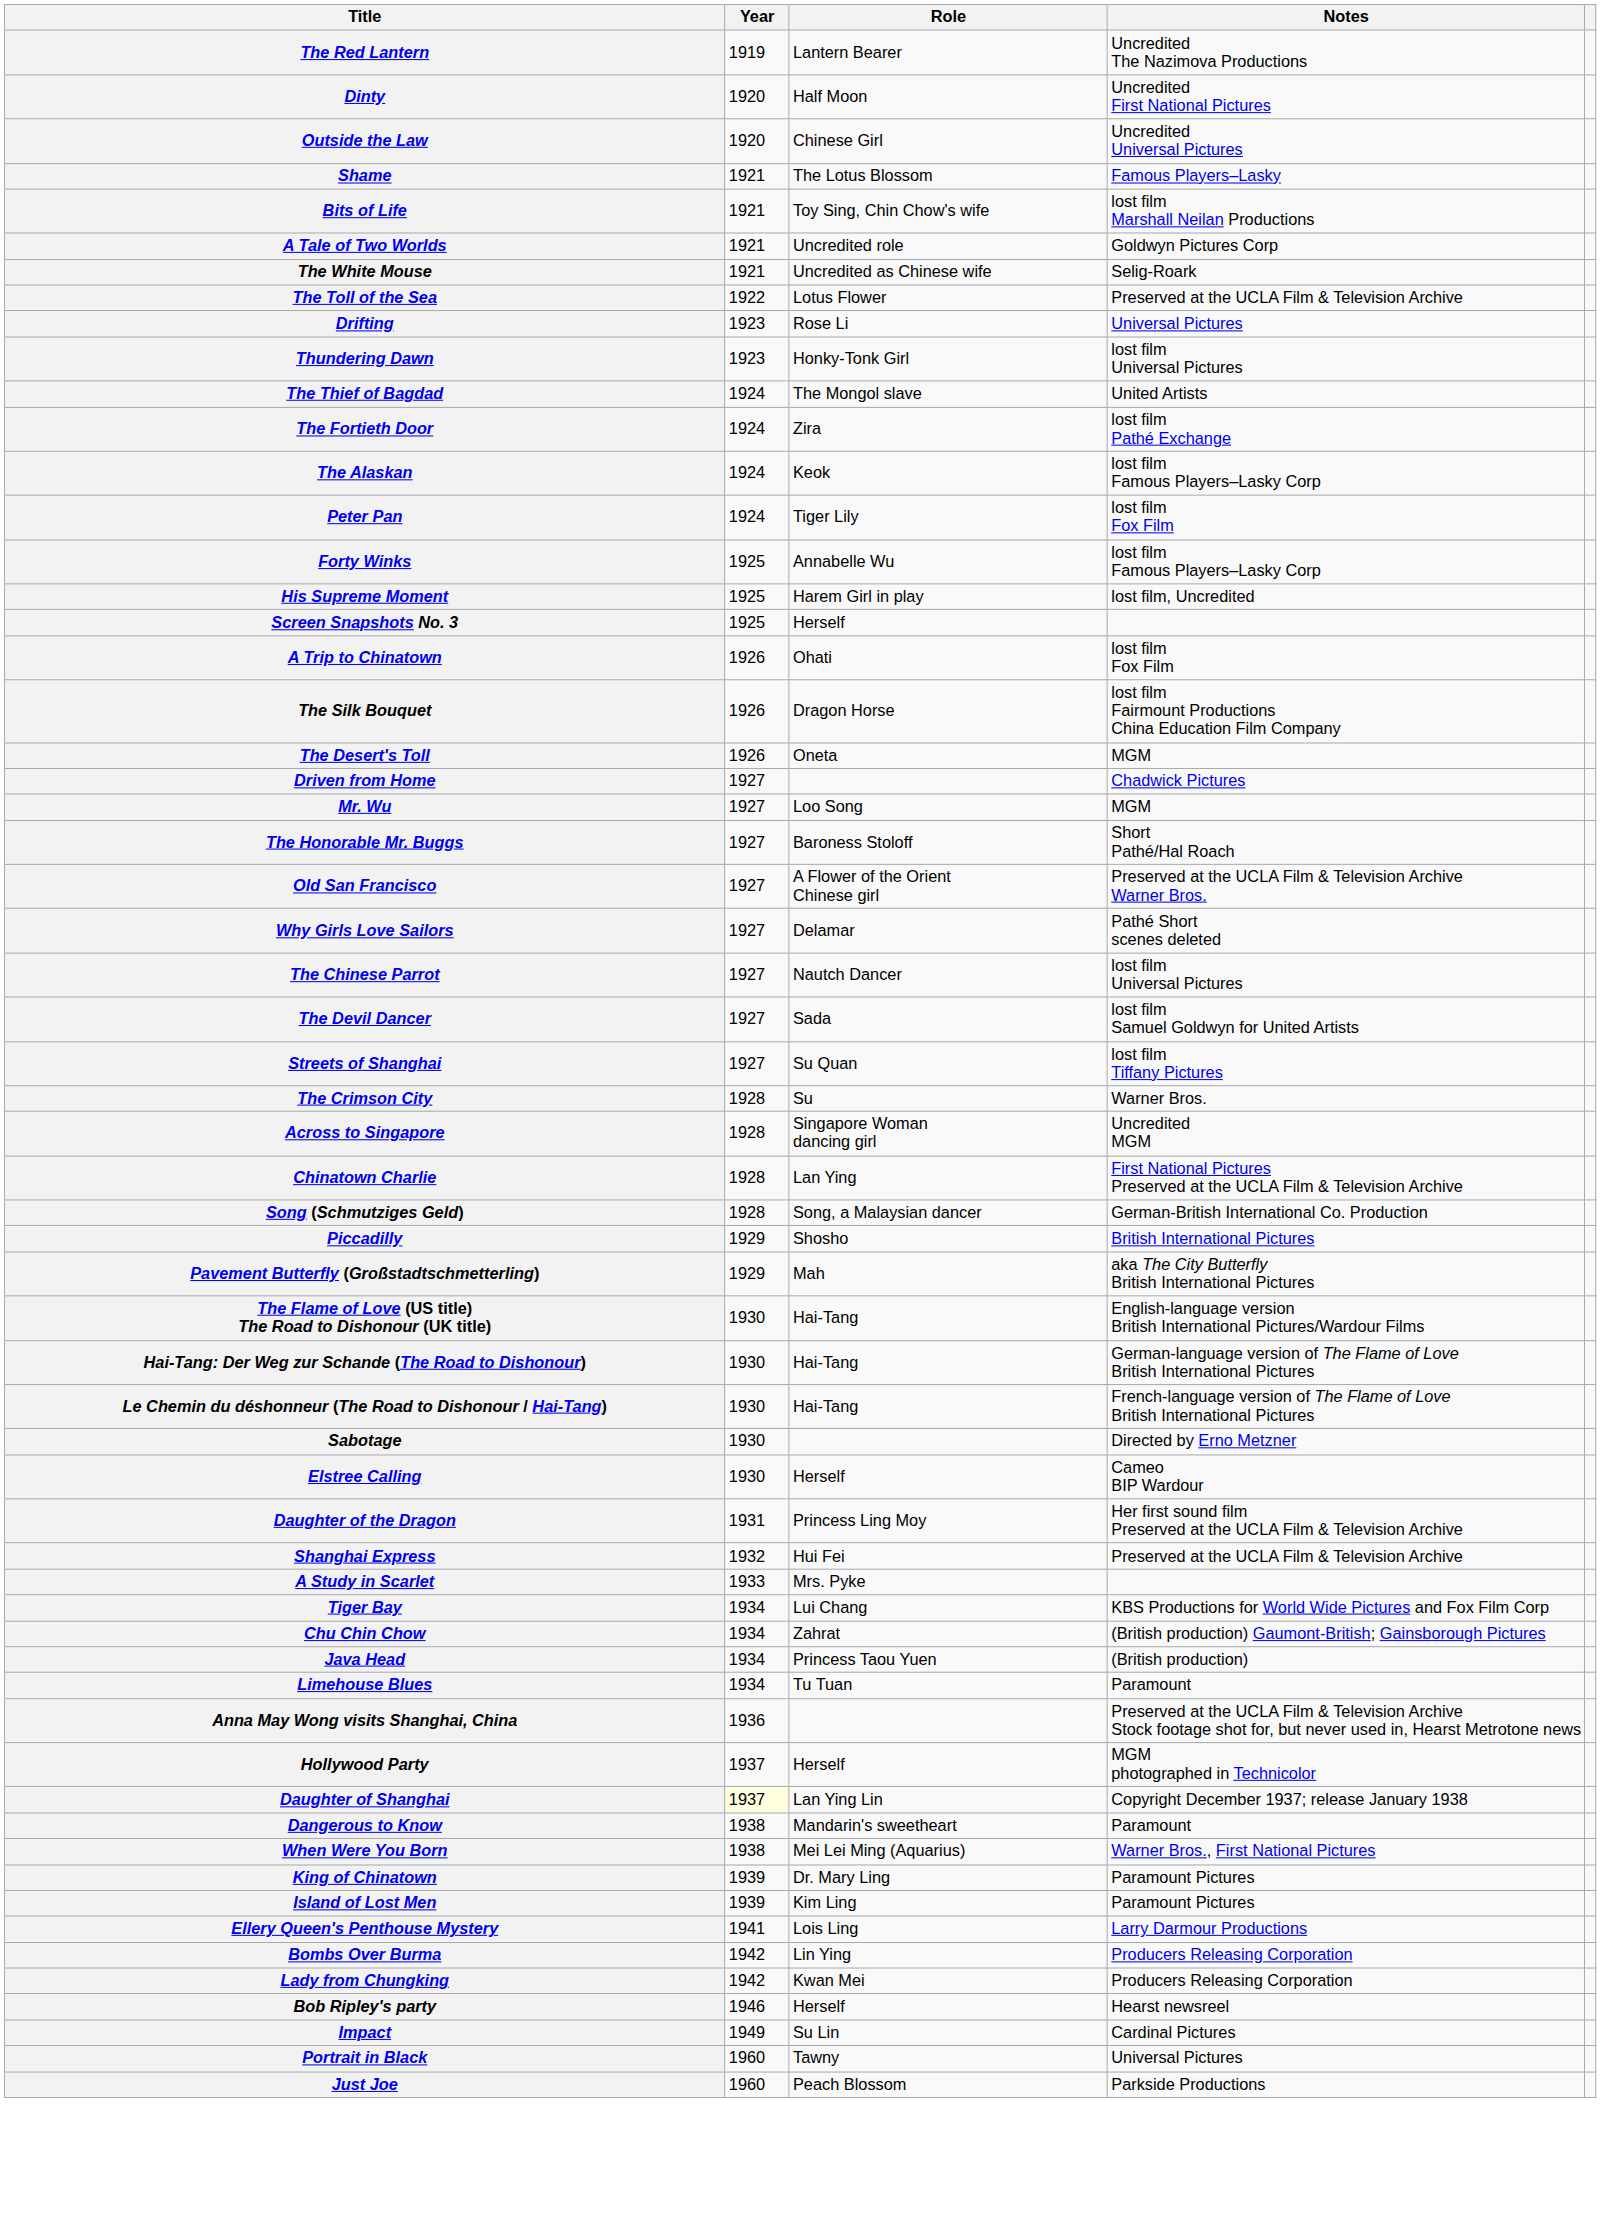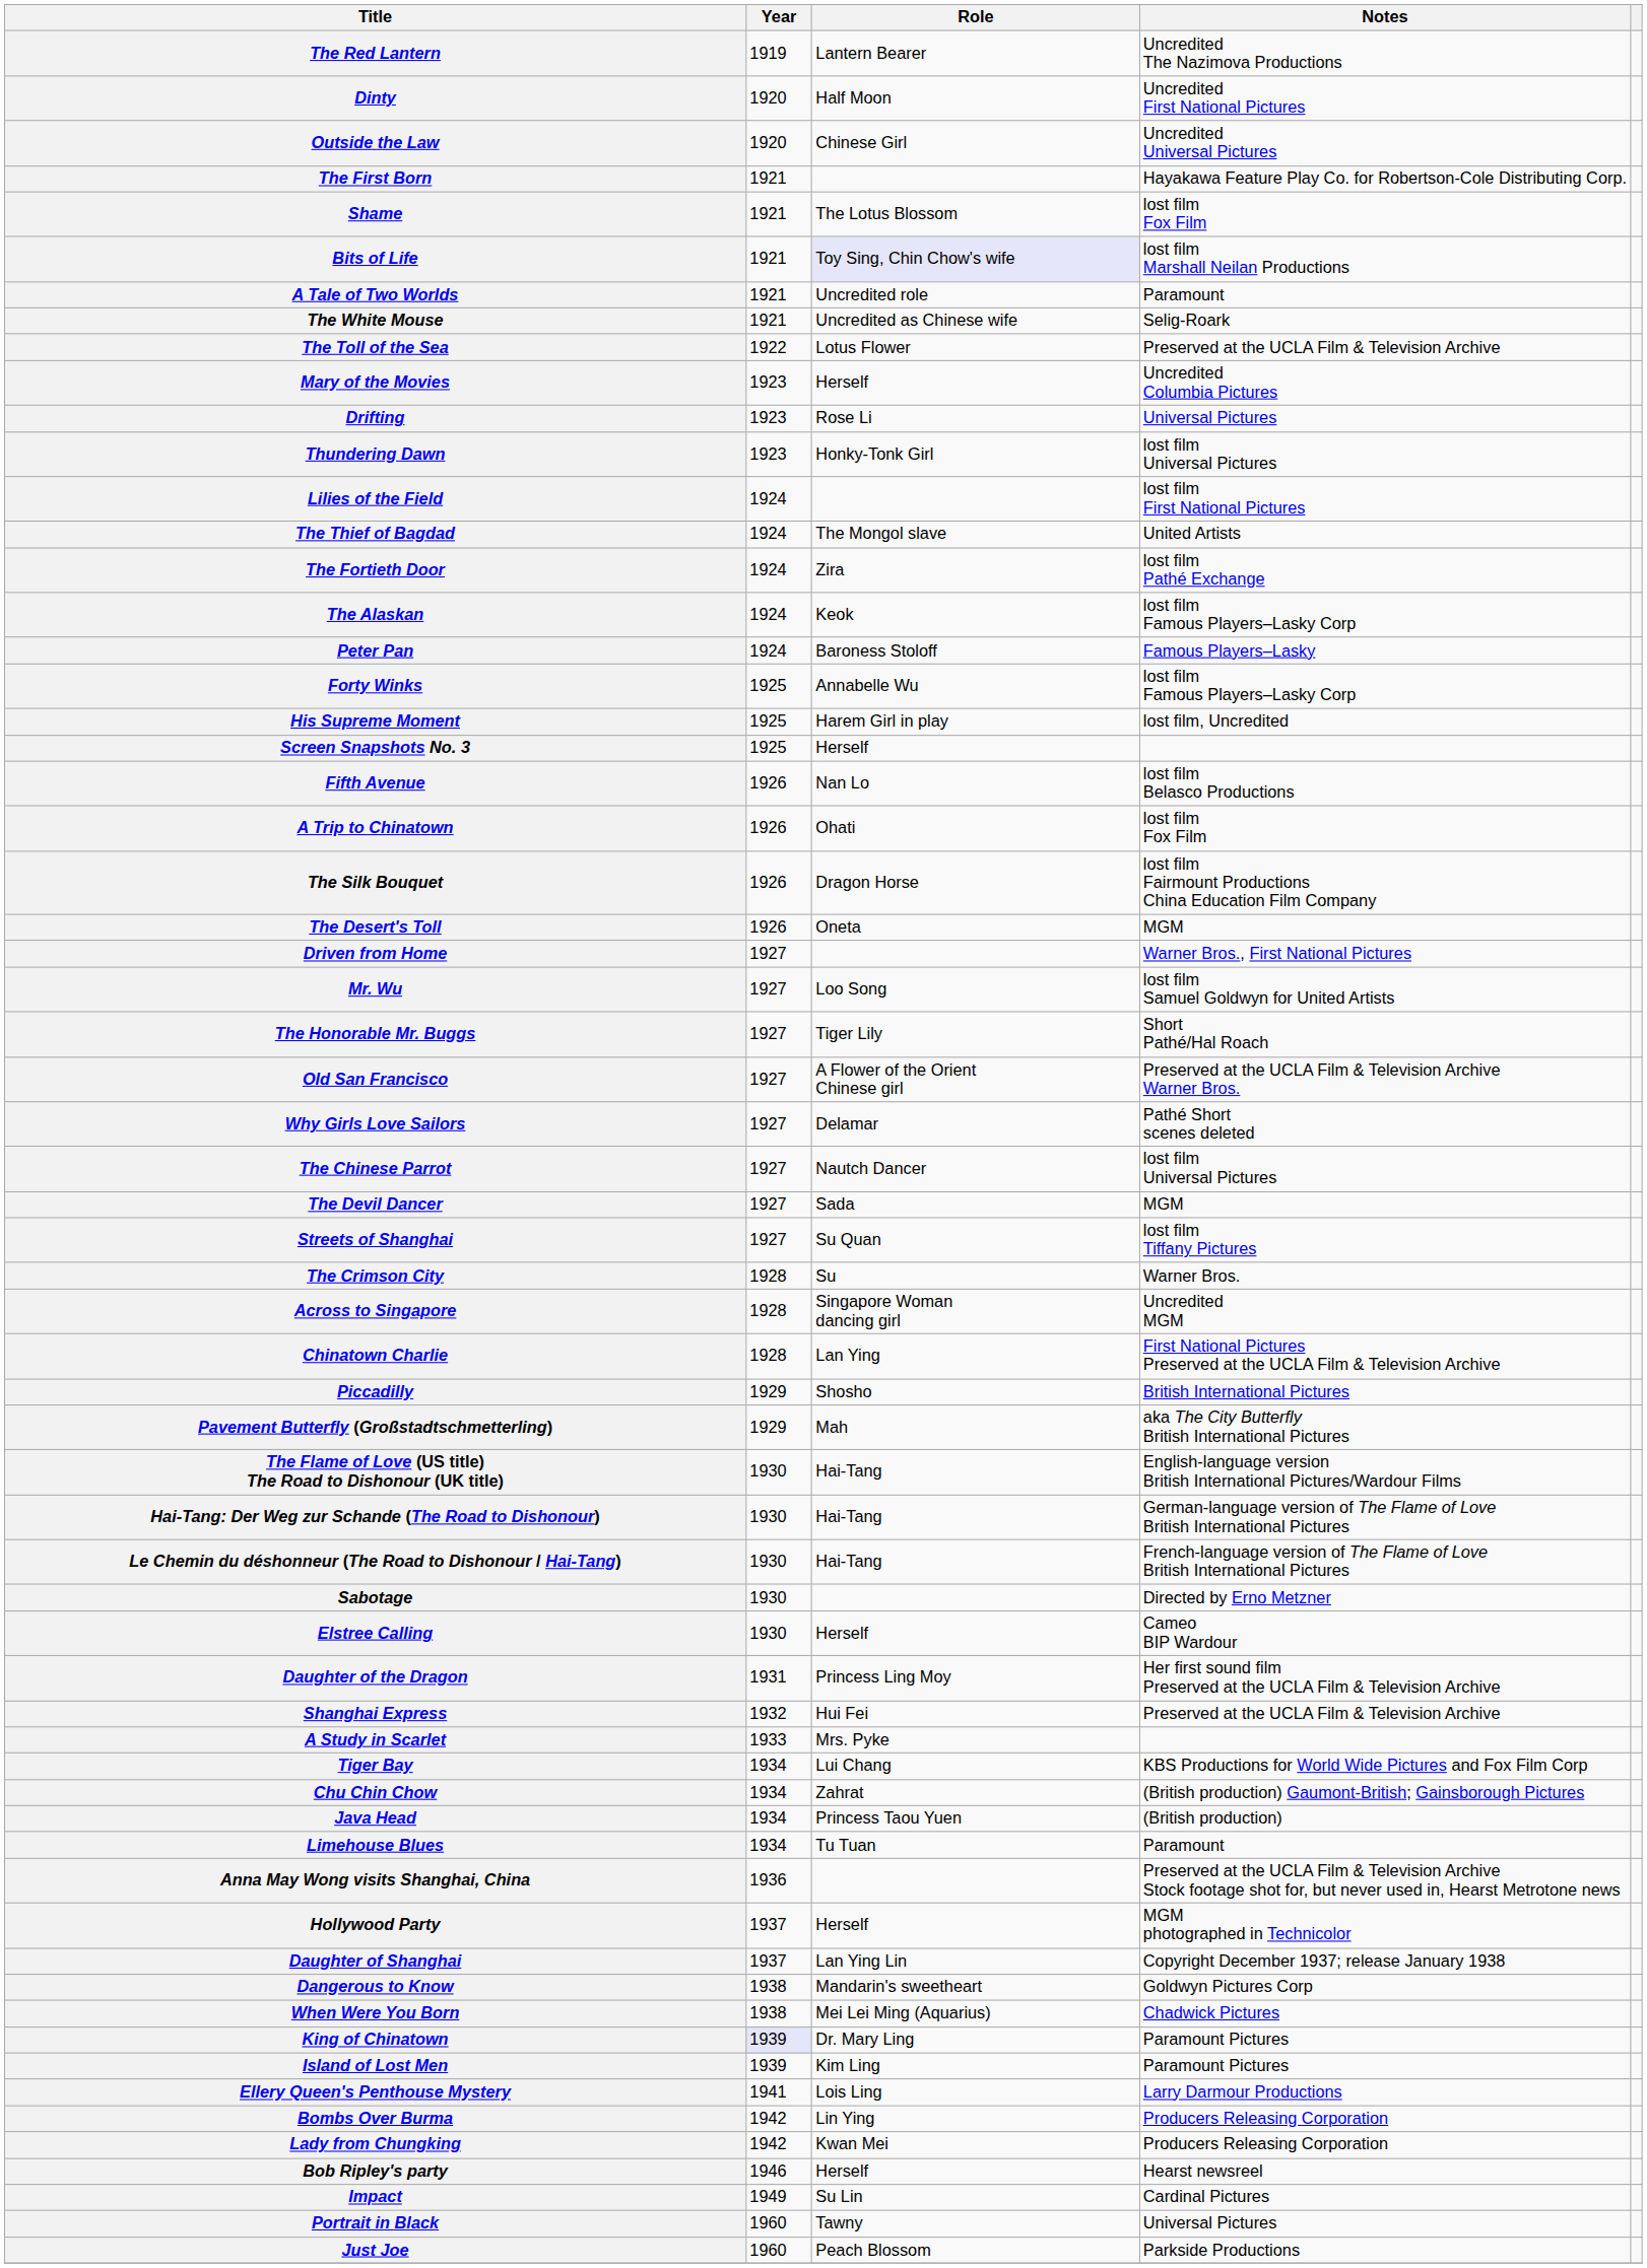+ row: The First Born | 1921 | Hayakawa Feature Play Co. for Robertson-Cole Distributing Corp.
Shame | Notes: Famous Players–Lasky -> lost film Fox Film
Bits of Life | Role: no background -> lavender background
A Tale of Two Worlds | Notes: Goldwyn Pictures Corp -> Paramount
+ row: Mary of the Movies | 1923 | Herself | Uncredited Columbia Pictures
+ row: Lilies of the Field | 1924 | lost film First National Pictures
Peter Pan | Role: Tiger Lily -> Baroness Stoloff
Peter Pan | Notes: lost film Fox Film -> Famous Players–Lasky
+ row: Fifth Avenue | 1926 | Nan Lo | lost film Belasco Productions
Driven from Home | Notes: Chadwick Pictures -> Warner Bros., First National Pictures
Mr. Wu | Notes: MGM -> lost film Samuel Goldwyn for United Artists
The Honorable Mr. Buggs | Role: Baroness Stoloff -> Tiger Lily
The Devil Dancer | Notes: lost film Samuel Goldwyn for United Artists -> MGM
- row: Song (Schmutziges Geld) | 1928 | Song, a Malaysian dancer | German-British International Co. Production
Daughter of Shanghai | Year: lightyellow background -> no background
Dangerous to Know | Notes: Paramount -> Goldwyn Pictures Corp
When Were You Born | Notes: Warner Bros., First National Pictures -> Chadwick Pictures
King of Chinatown | Year: no background -> lavender background
